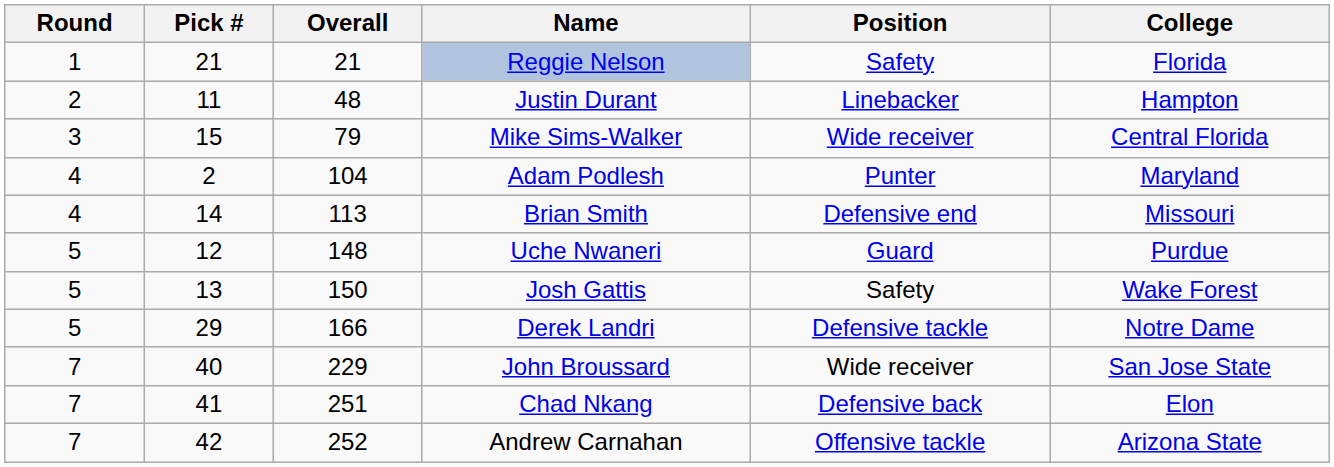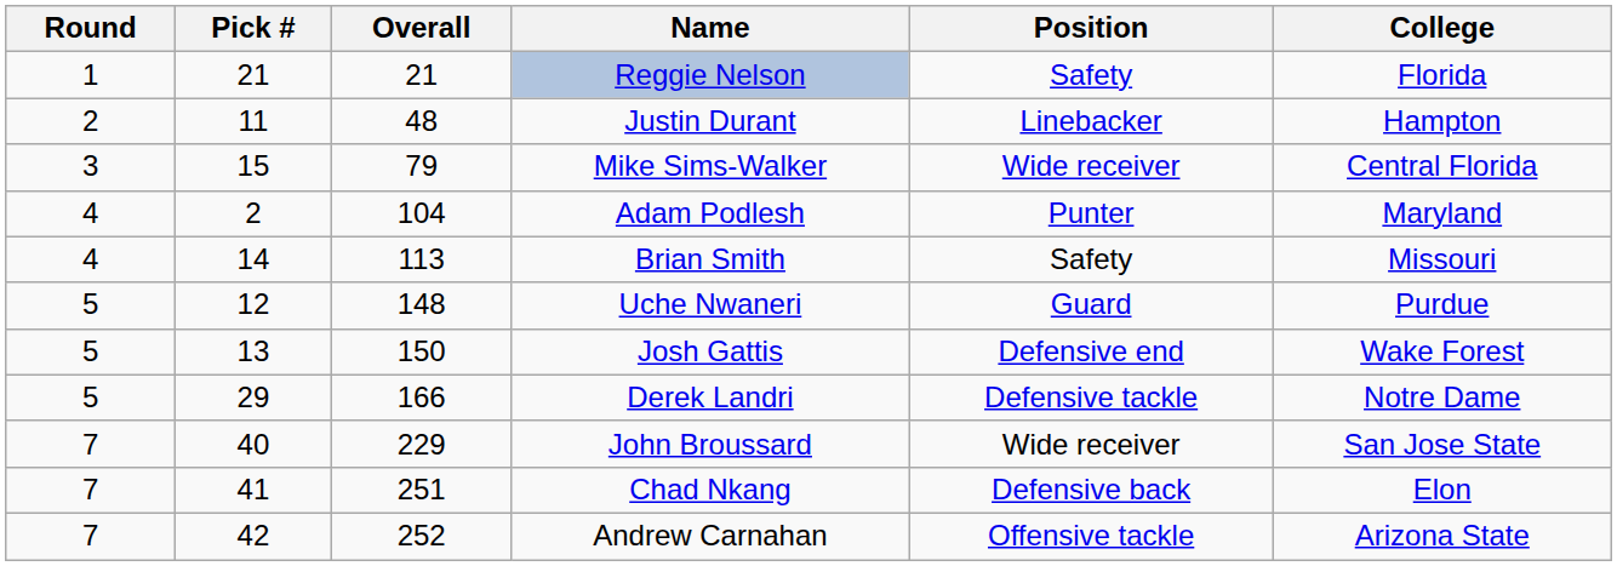Brian Smith | Position: Defensive end -> Safety
Josh Gattis | Position: Safety -> Defensive end
